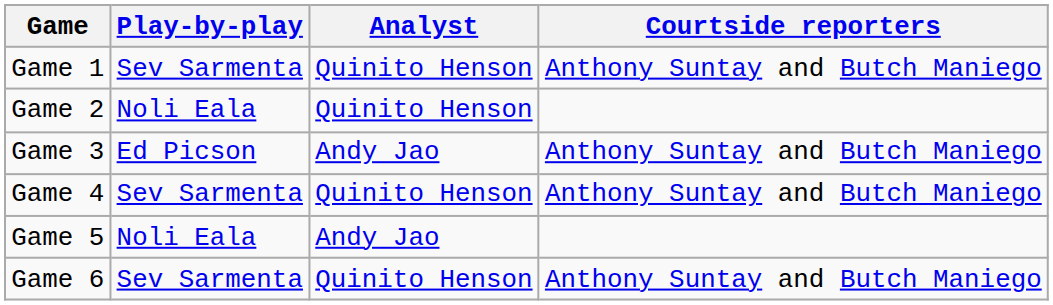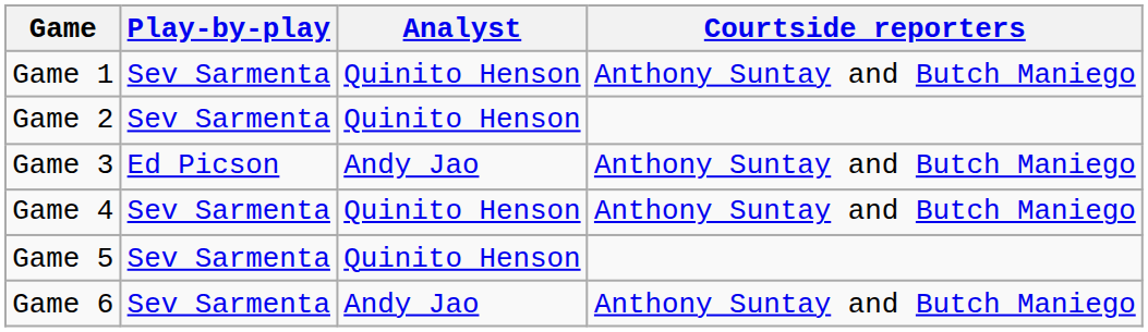Game 2 | Play-by-play: Noli Eala -> Sev Sarmenta
Game 5 | Play-by-play: Noli Eala -> Sev Sarmenta
Game 5 | Analyst: Andy Jao -> Quinito Henson
Game 6 | Analyst: Quinito Henson -> Andy Jao
